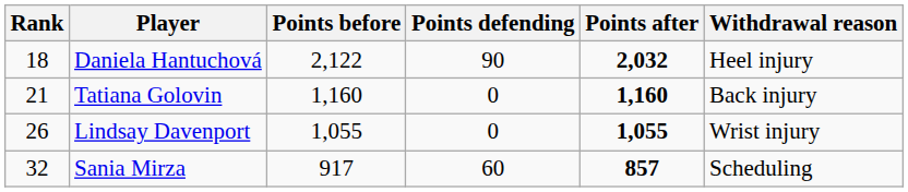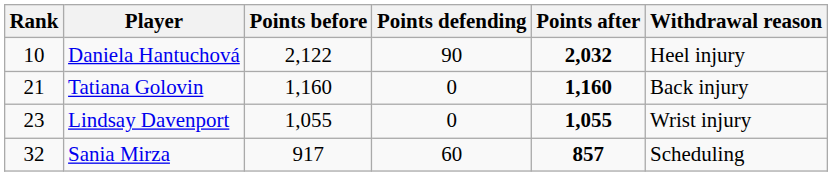Daniela Hantuchová | Rank: 18 -> 10
Lindsay Davenport | Rank: 26 -> 23
